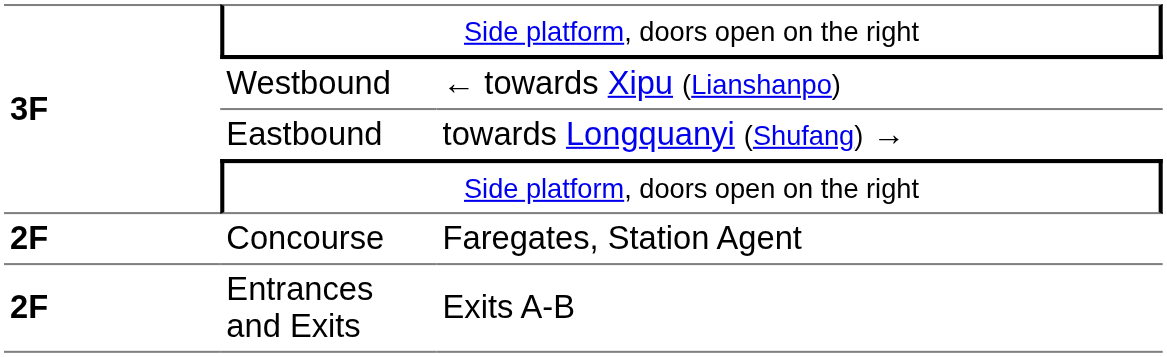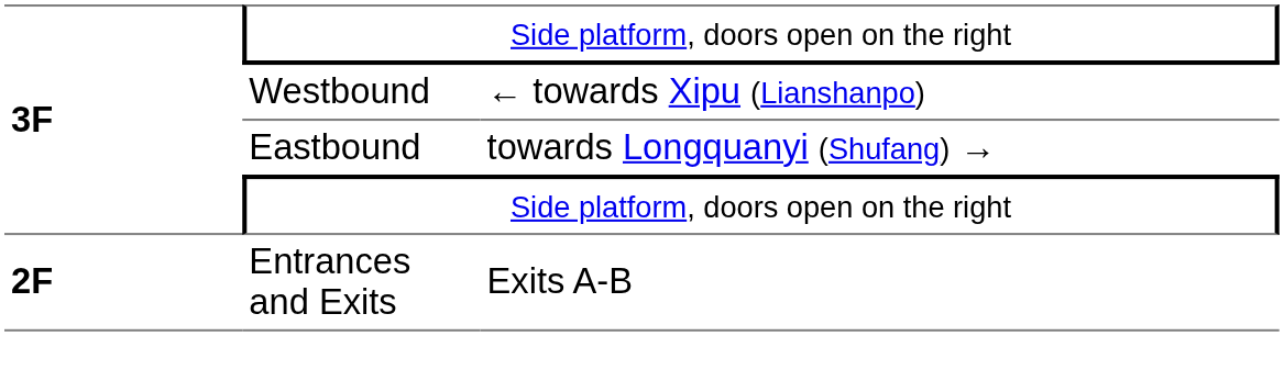- row: 2F | Concourse | Faregates, Station Agent
